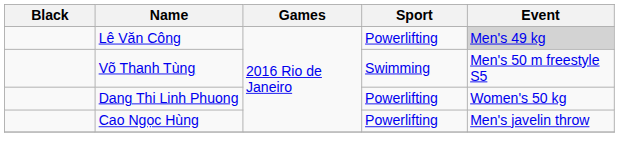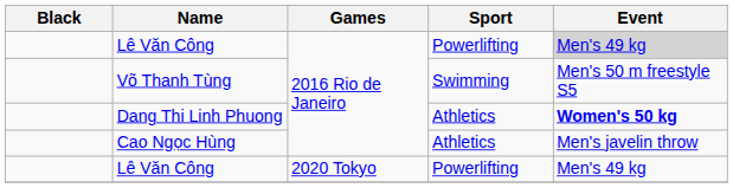Dang Thi Linh Phuong | Sport: Powerlifting -> Athletics
Dang Thi Linh Phuong | Event: normal -> bold
Cao Ngọc Hùng | Sport: Powerlifting -> Athletics
+ row: Lê Văn Công | 2020 Tokyo | Powerlifting | Men's 49 kg
